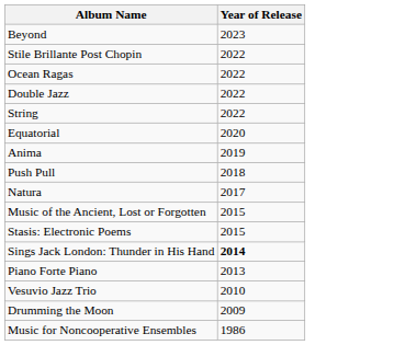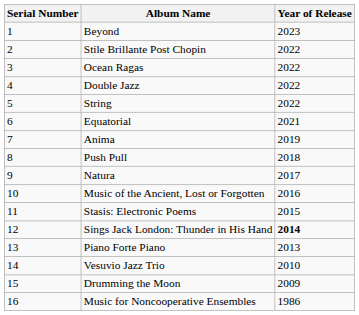+ column: Serial Number | 1 | 2 | 3 | 4 | 5 | 6 | 7 | 8 | 9 | 10 | 11 | 12 | 13 | 14 | 15 | 16
Equatorial | Year of Release: 2020 -> 2021
Music of the Ancient, Lost or Forgotten | Year of Release: 2015 -> 2016
